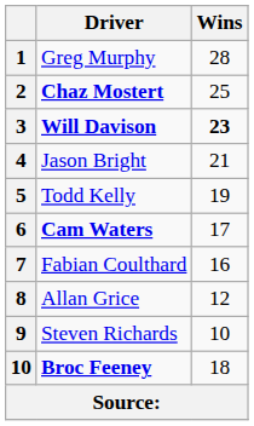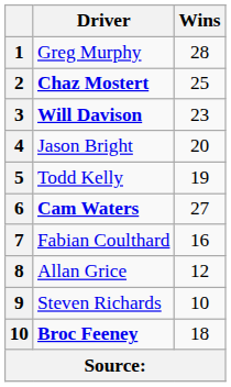Will Davison | Wins: bold -> normal
Jason Bright | Wins: 21 -> 20
Cam Waters | Wins: 17 -> 27
